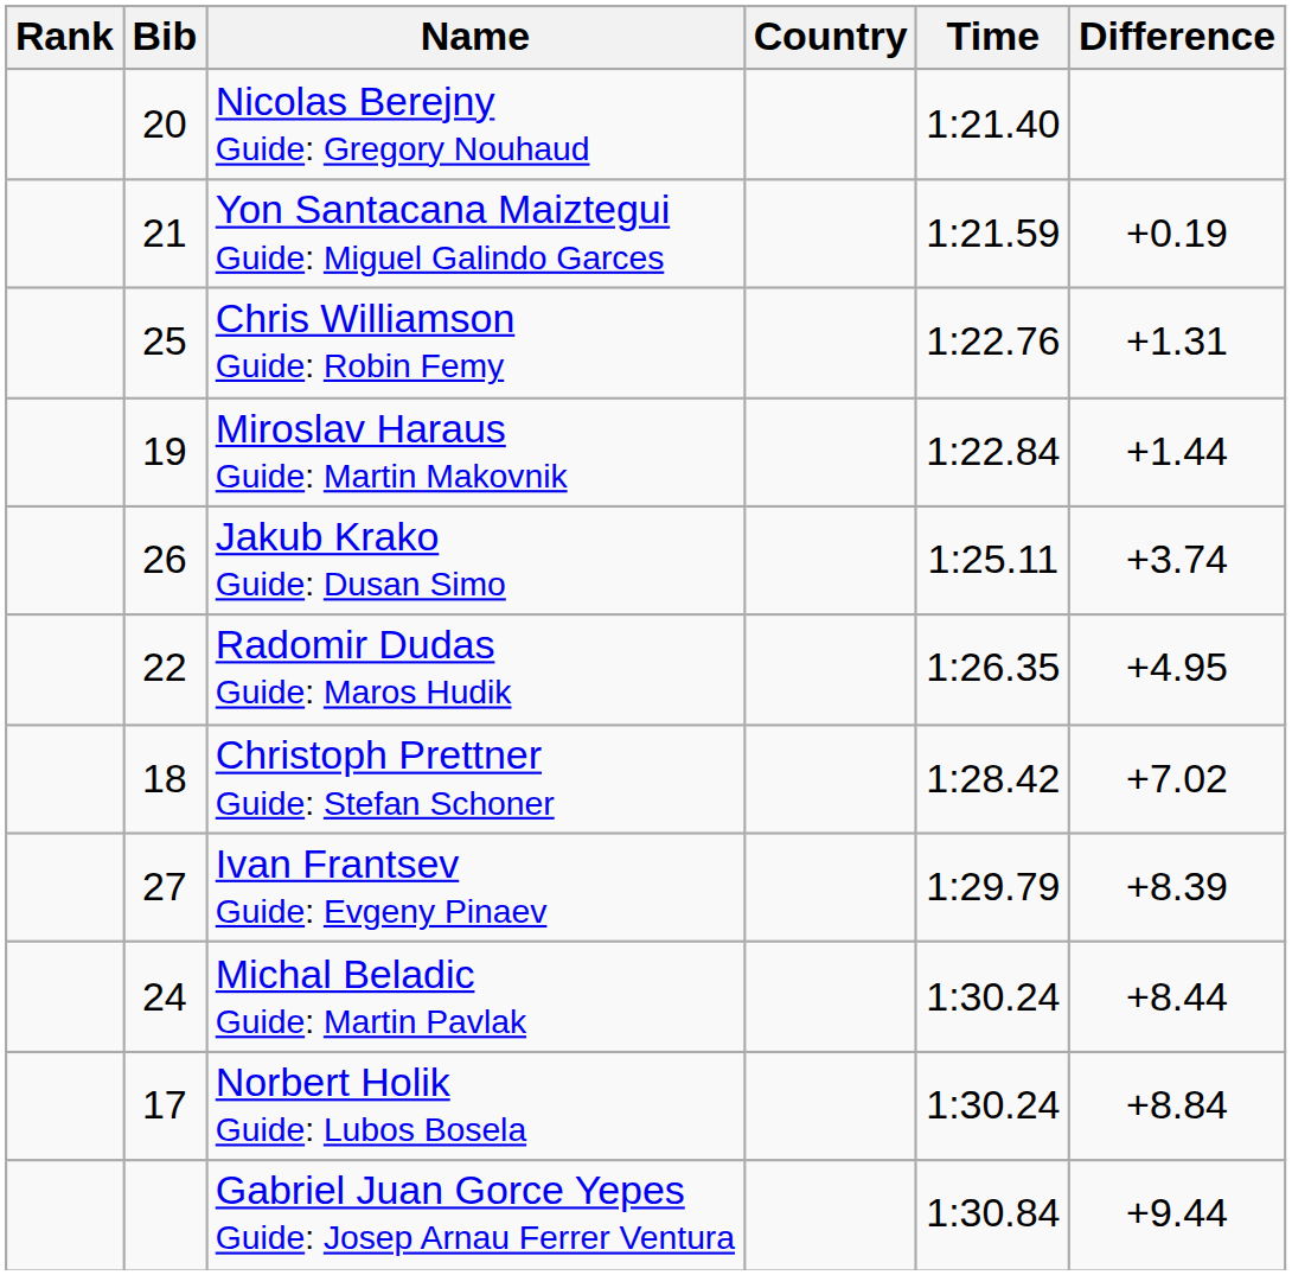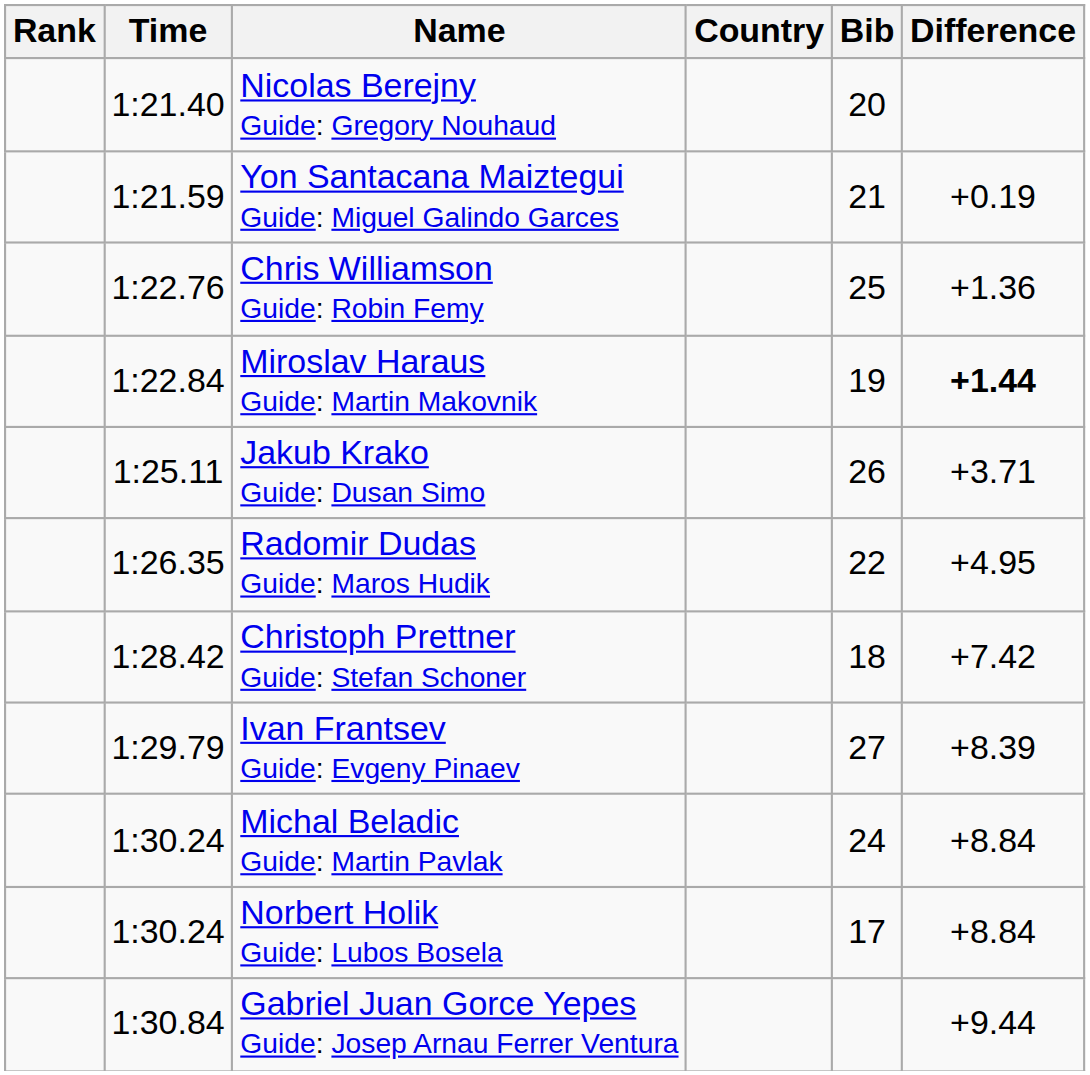columns swapped: Bib <-> Time
Chris Williamson Guide: Robin Femy | Difference: +1.31 -> +1.36
Miroslav Haraus Guide: Martin Makovnik | Difference: normal -> bold
Jakub Krako Guide: Dusan Simo | Difference: +3.74 -> +3.71
Christoph Prettner Guide: Stefan Schoner | Difference: +7.02 -> +7.42
Michal Beladic Guide: Martin Pavlak | Difference: +8.44 -> +8.84
